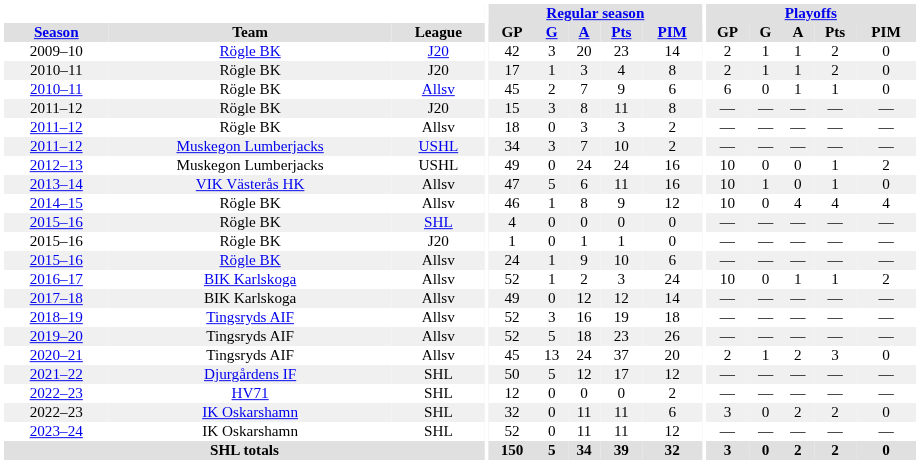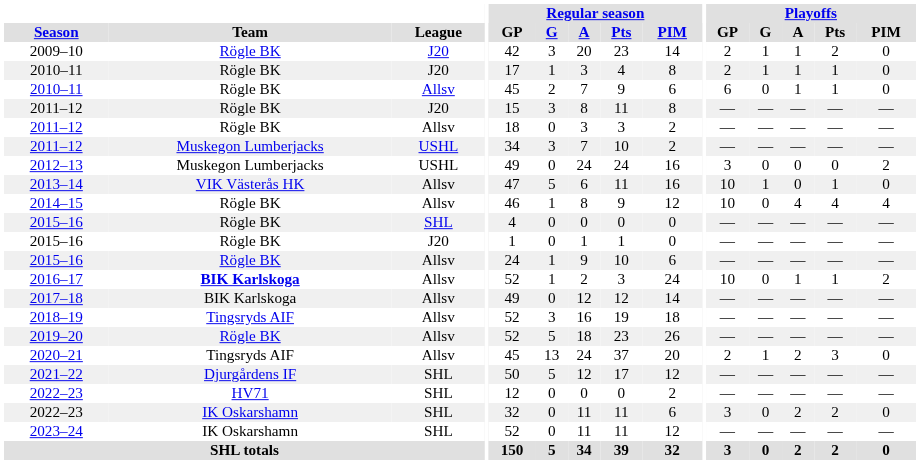2010–11 / J20 | Playoffs / Pts: 2 -> 1
2012–13 | Playoffs / GP: 10 -> 3
2012–13 | Playoffs / Pts: 1 -> 0
2016–17 | Team: normal -> bold
2019–20 | Team: Tingsryds AIF -> Rögle BK
